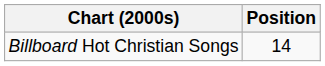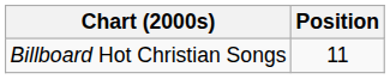Billboard Hot Christian Songs | Position: 14 -> 11
